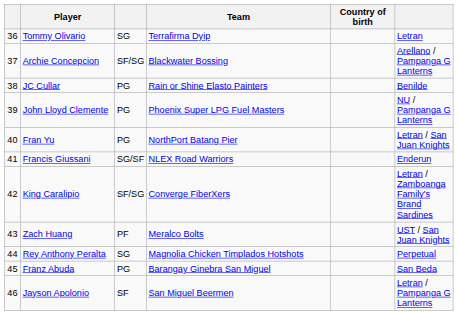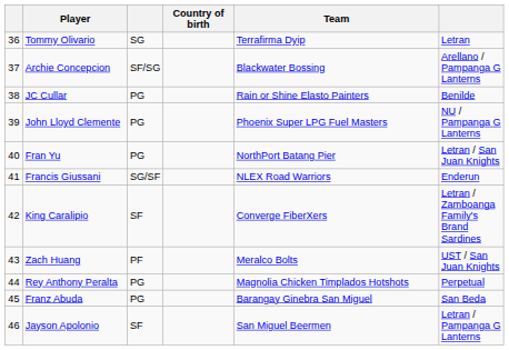columns swapped: Country of birth <-> Team
King Caralipio | column 3: SF/SG -> SF
Rey Anthony Peralta | column 3: SG -> PG
